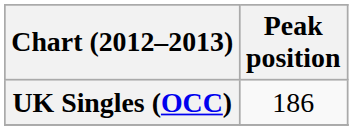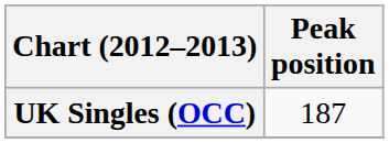UK Singles (OCC) | Peak position: 186 -> 187
